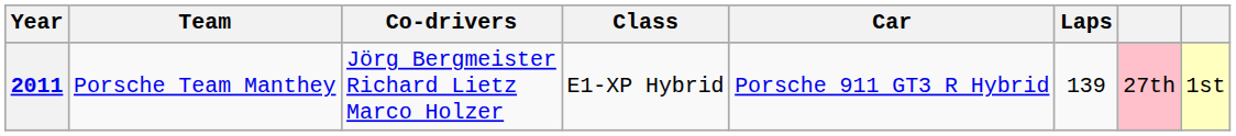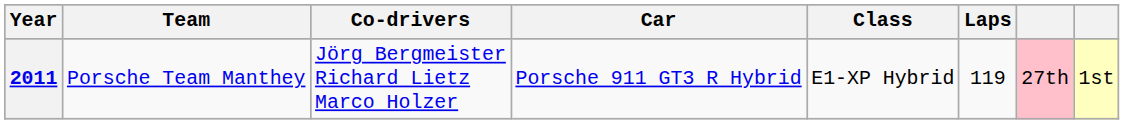columns swapped: Car <-> Class
2011 | Laps: 139 -> 119
